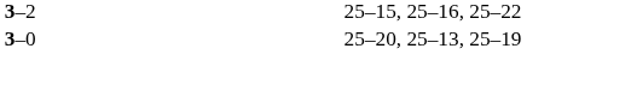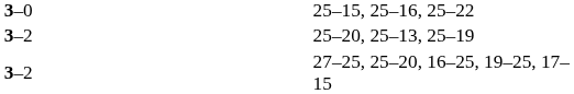25–15, 25–16, 25–22 | column 2: 3–2 -> 3–0
25–20, 25–13, 25–19 | column 2: 3–0 -> 3–2
+ row: 3–2 | 27–25, 25–20, 16–25, 19–25, 17–15
